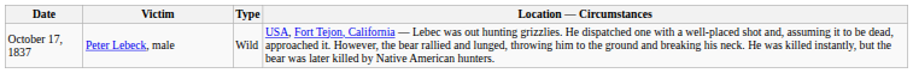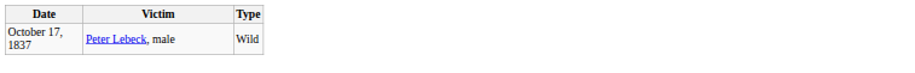- column: Location — Circumstances | USA, Fort Tejon, California — Lebec was out hunting grizzlies. He dispatched one with a well-placed shot and, assuming it to be dead, approached it. However, the bear rallied and lunged, throwing him to the ground and breaking his neck. He was killed instantly, but the bear was later killed by Native American hunters.
